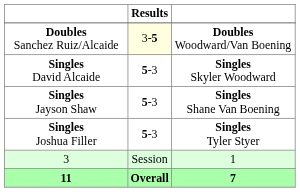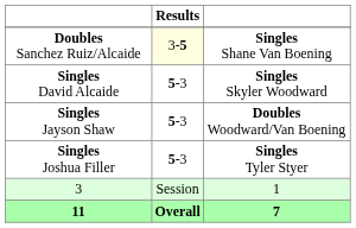Doubles Sanchez Ruiz/Alcaide | column 3: Doubles Woodward/Van Boening -> Singles Shane Van Boening
Singles Jayson Shaw | column 3: Singles Shane Van Boening -> Doubles Woodward/Van Boening
